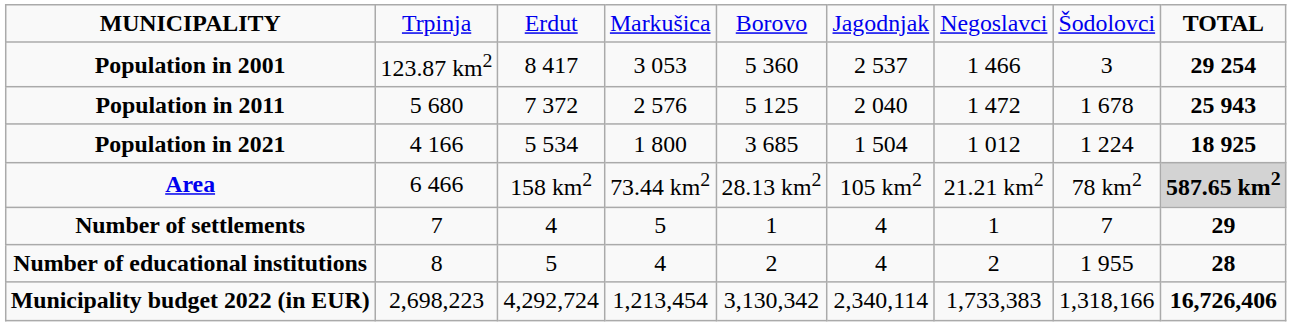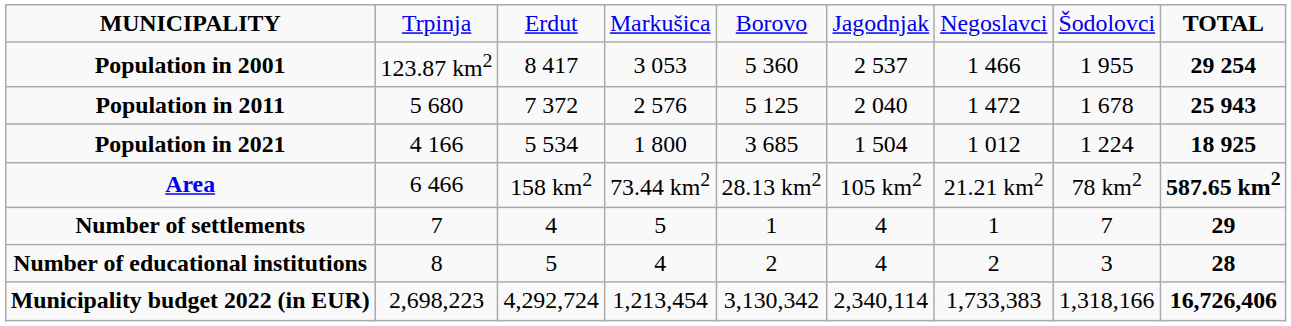Population in 2001 | column 8: 3 -> 1 955
Area | column 9: lightgrey background -> no background
Number of educational institutions | column 8: 1 955 -> 3
